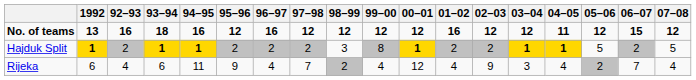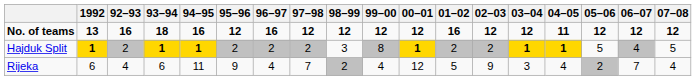No. of teams | 06–07: 15 -> 12
Hajduk Split | 06–07: 2 -> 4
Rijeka | 01–02: 4 -> 5
